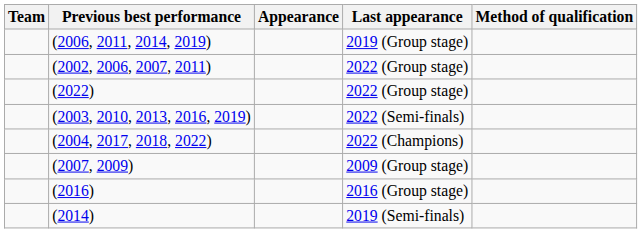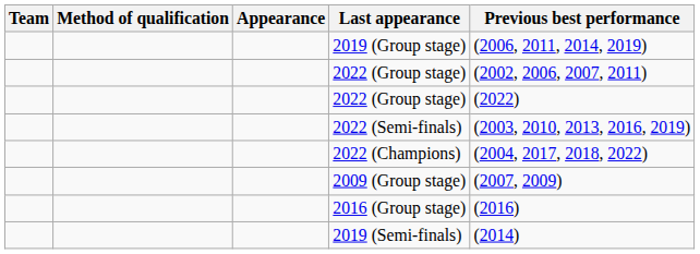columns swapped: Method of qualification <-> Previous best performance
